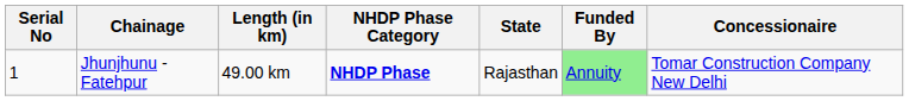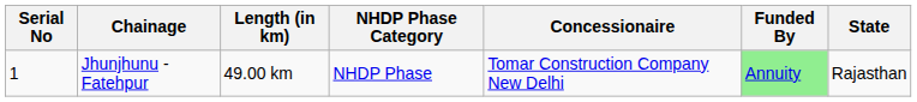columns swapped: Concessionaire <-> State
Jhunjhunu - Fatehpur | NHDP Phase Category: bold -> normal
